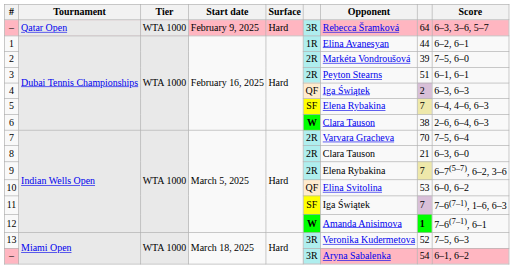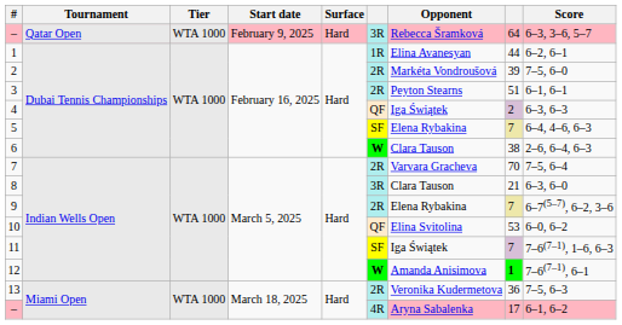8 | column 6: 2R -> 3R
13 | column 6: 3R -> 2R
13 | column 8: 52 -> 36
– / Miami Open | column 6: 3R -> 4R
– / Miami Open | column 8: 54 -> 17
